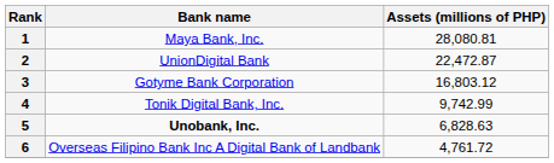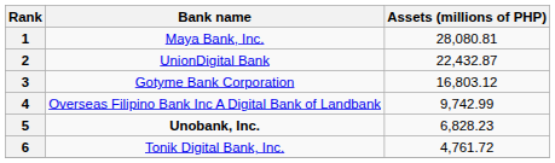2 | Assets (millions of PHP): 22,472.87 -> 22,432.87
4 | Bank name: Tonik Digital Bank, Inc. -> Overseas Filipino Bank Inc A Digital Bank of Landbank
5 | Assets (millions of PHP): 6,828.63 -> 6,828.23
6 | Bank name: Overseas Filipino Bank Inc A Digital Bank of Landbank -> Tonik Digital Bank, Inc.
